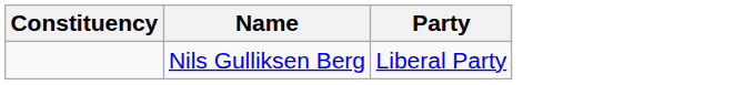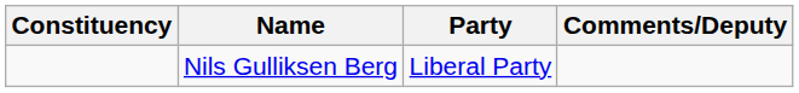+ column: Comments/Deputy
